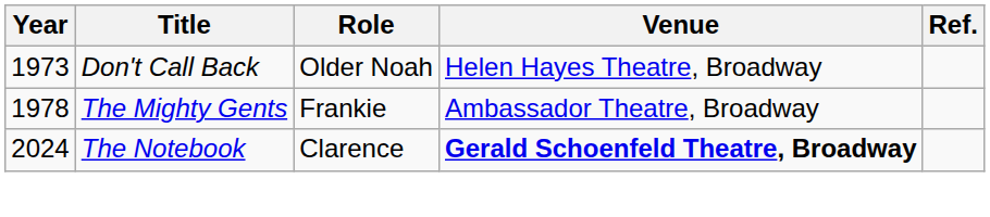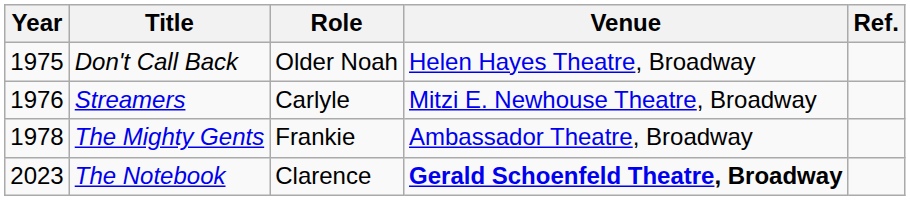Don't Call Back | Year: 1973 -> 1975
+ row: 1976 | Streamers | Carlyle | Mitzi E. Newhouse Theatre, Broadway
The Notebook | Year: 2024 -> 2023
